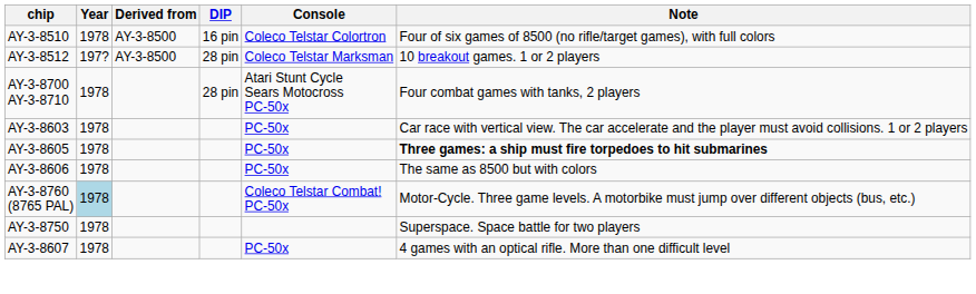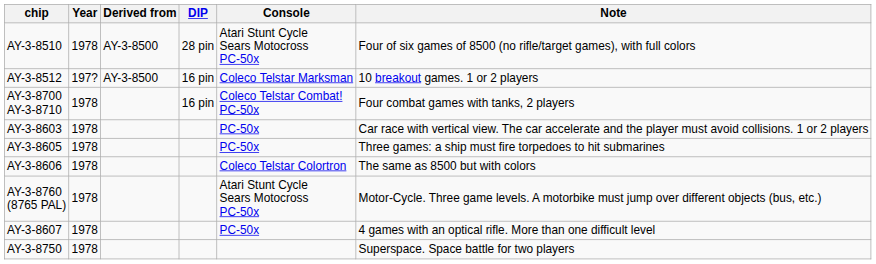AY-3-8510 | DIP: 16 pin -> 28 pin
AY-3-8510 | Console: Coleco Telstar Colortron -> Atari Stunt Cycle Sears Motocross PC-50x
AY-3-8512 | DIP: 28 pin -> 16 pin
AY-3-8700 AY-3-8710 | DIP: 28 pin -> 16 pin
AY-3-8700 AY-3-8710 | Console: Atari Stunt Cycle Sears Motocross PC-50x -> Coleco Telstar Combat! PC-50x
AY-3-8605 | Note: bold -> normal
AY-3-8606 | Console: PC-50x -> Coleco Telstar Colortron
AY-3-8760 (8765 PAL) | Year: lightblue background -> no background
AY-3-8760 (8765 PAL) | Console: Coleco Telstar Combat! PC-50x -> Atari Stunt Cycle Sears Motocross PC-50x
rows swapped: AY-3-8607 <-> AY-3-8750
